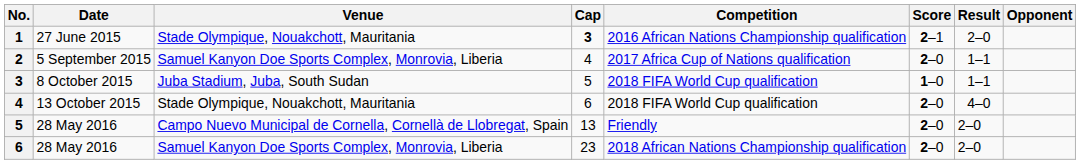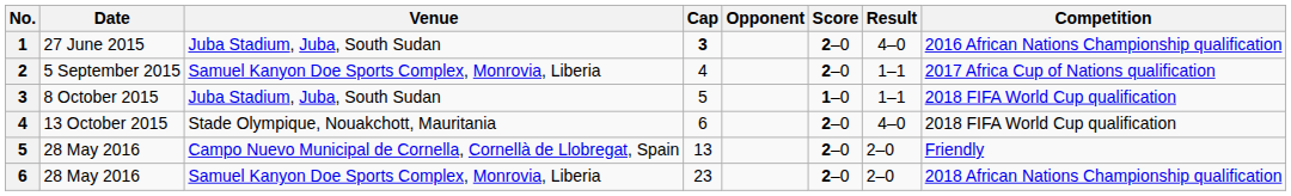columns swapped: Opponent <-> Competition
1 | Venue: Stade Olympique, Nouakchott, Mauritania -> Juba Stadium, Juba, South Sudan
1 | Score: 2–1 -> 2–0
1 | Result: 2–0 -> 4–0
